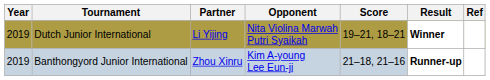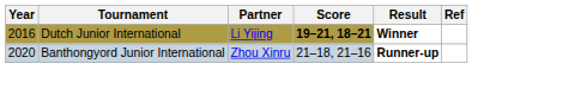- column: Opponent | Nita Violina Marwah Putri Syaikah | Kim A-young Lee Eun-ji
Dutch Junior International | Year: 2019 -> 2016
Dutch Junior International | Score: normal -> bold
Banthongyord Junior International | Year: 2019 -> 2020
